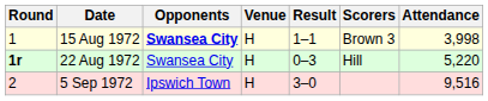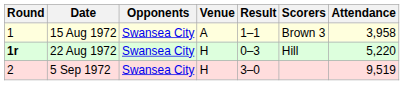15 Aug 1972 | Opponents: bold -> normal
15 Aug 1972 | Venue: H -> A
15 Aug 1972 | Attendance: 3,998 -> 3,958
5 Sep 1972 | Opponents: Ipswich Town -> Swansea City
5 Sep 1972 | Attendance: 9,516 -> 9,519
